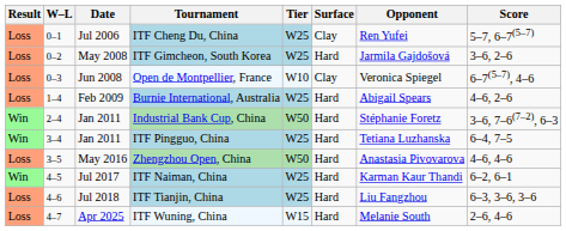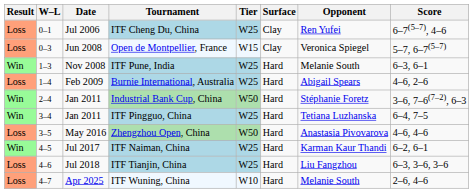ITF Cheng Du, China | Score: 5–7, 6–7(5–7) -> 6–7(5–7), 4–6
- row: Loss | 0–2 | May 2008 | ITF Gimcheon, South Korea | W25 | Hard | Jarmila Gajdošová | 3–6, 2–6
Open de Montpellier, France | Tier: W10 -> W15
Open de Montpellier, France | Score: 6–7(5–7), 4–6 -> 5–7, 6–7(5–7)
+ row: Win | 1–3 | Nov 2008 | ITF Pune, India | W25 | Hard | Melanie South | 6–3, 6–1
ITF Wuning, China | Tier: W15 -> W10
